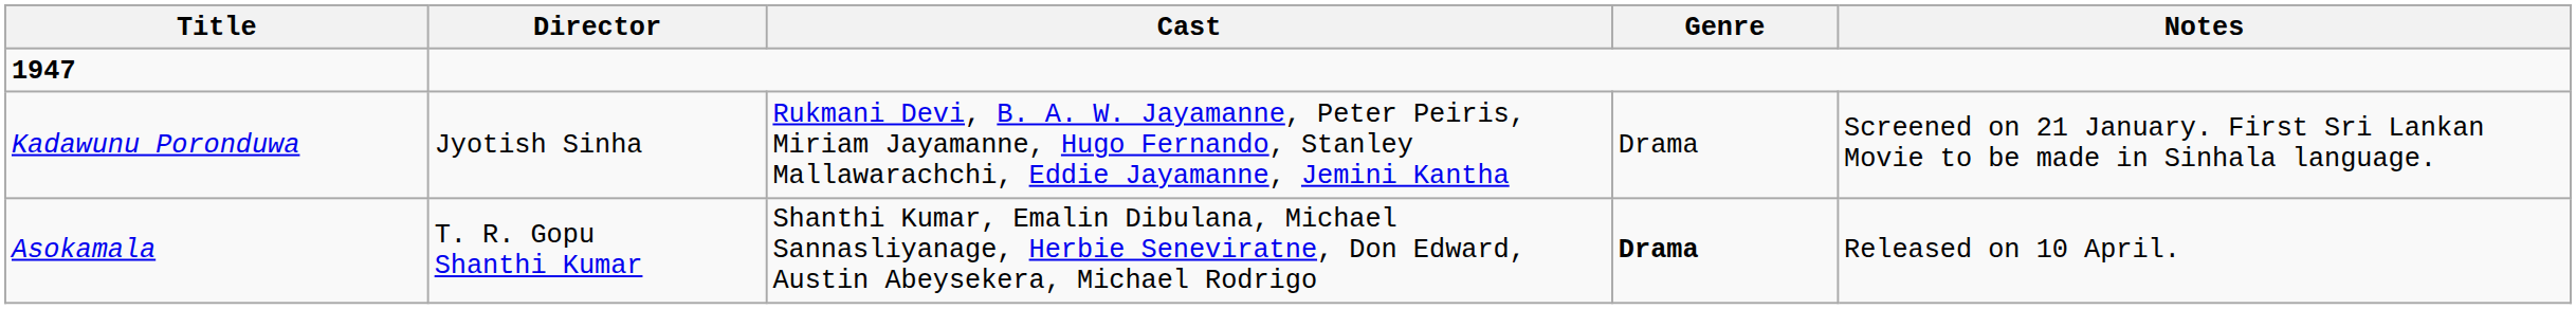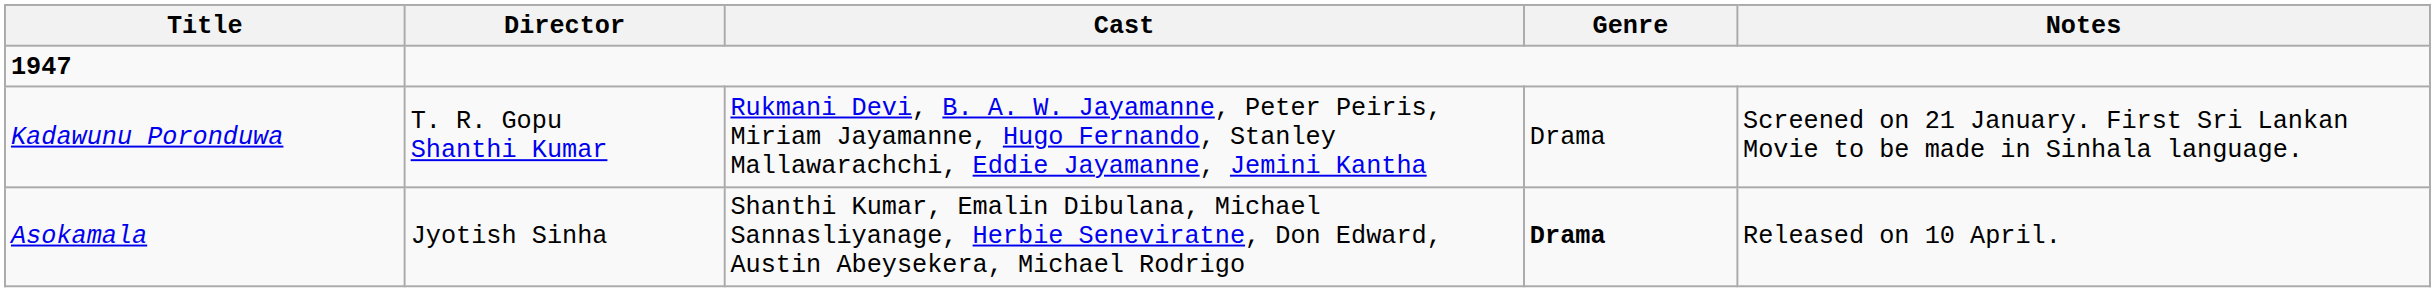Kadawunu Poronduwa | Director: Jyotish Sinha -> T. R. Gopu Shanthi Kumar
Asokamala | Director: T. R. Gopu Shanthi Kumar -> Jyotish Sinha
